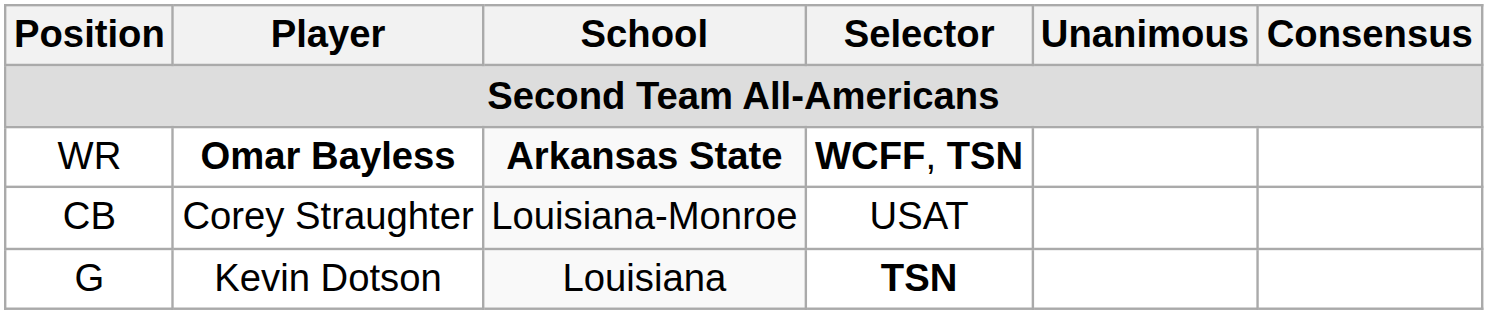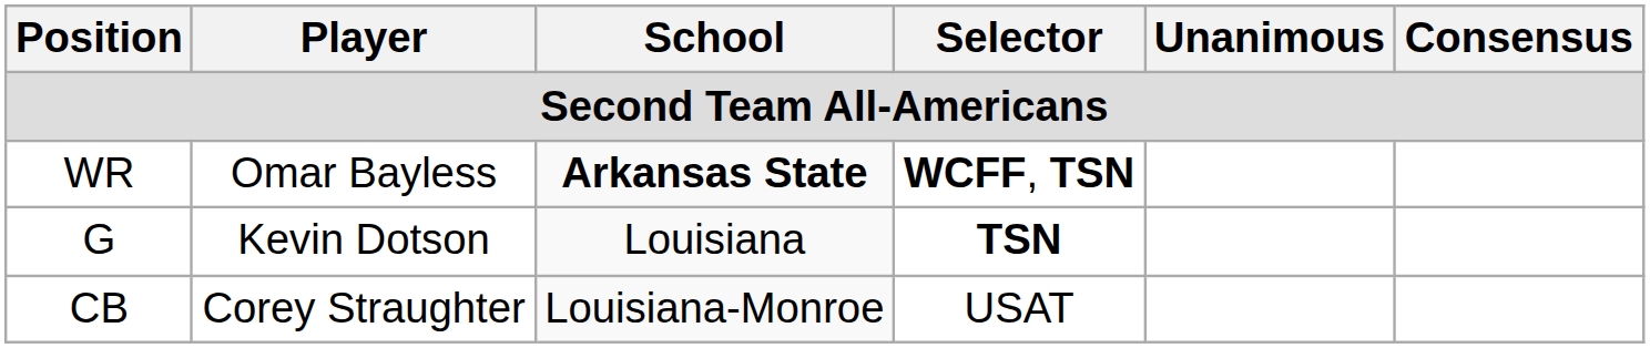WR | Player: bold -> normal
rows swapped: G <-> CB
